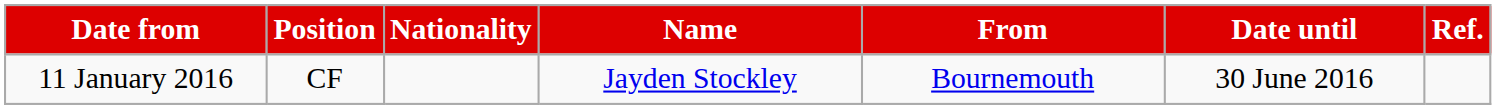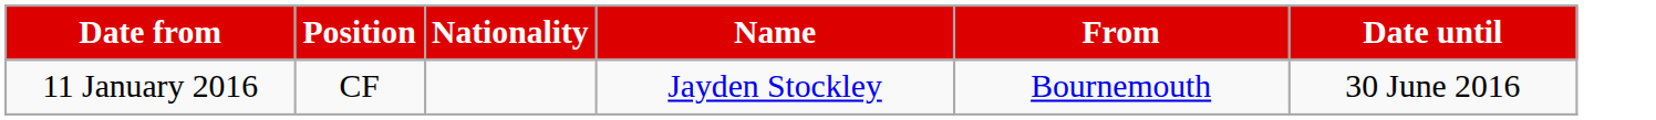- column: Ref.
